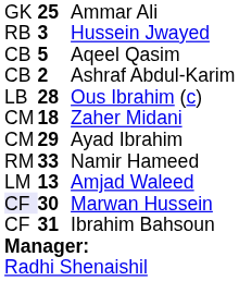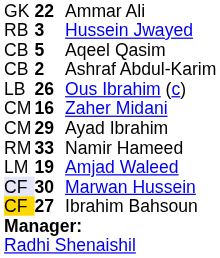Ammar Ali | column 2: 25 -> 22
Ous Ibrahim (c) | column 2: 28 -> 26
Zaher Midani | column 2: 18 -> 16
Amjad Waleed | column 2: 13 -> 19
Ibrahim Bahsoun | column 1: no background -> gold background
Ibrahim Bahsoun | column 2: 31 -> 27
